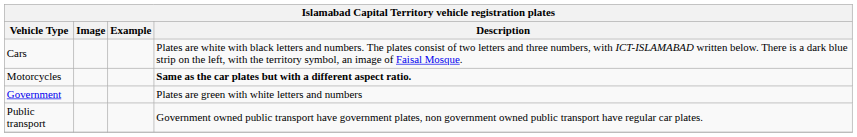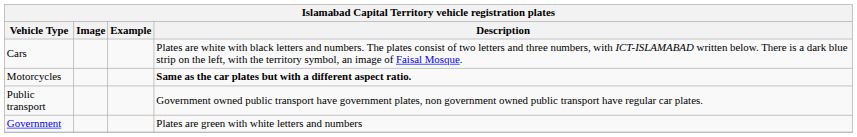rows swapped: Public transport <-> Government
